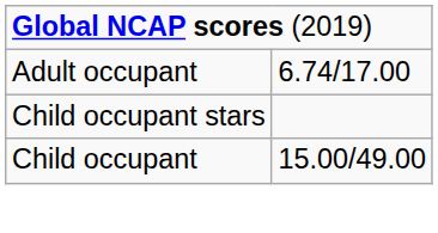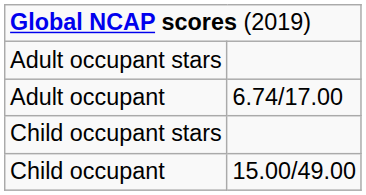+ row: Adult occupant stars
